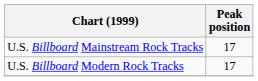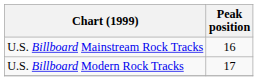U.S. Billboard Mainstream Rock Tracks | Peak position: 17 -> 16
